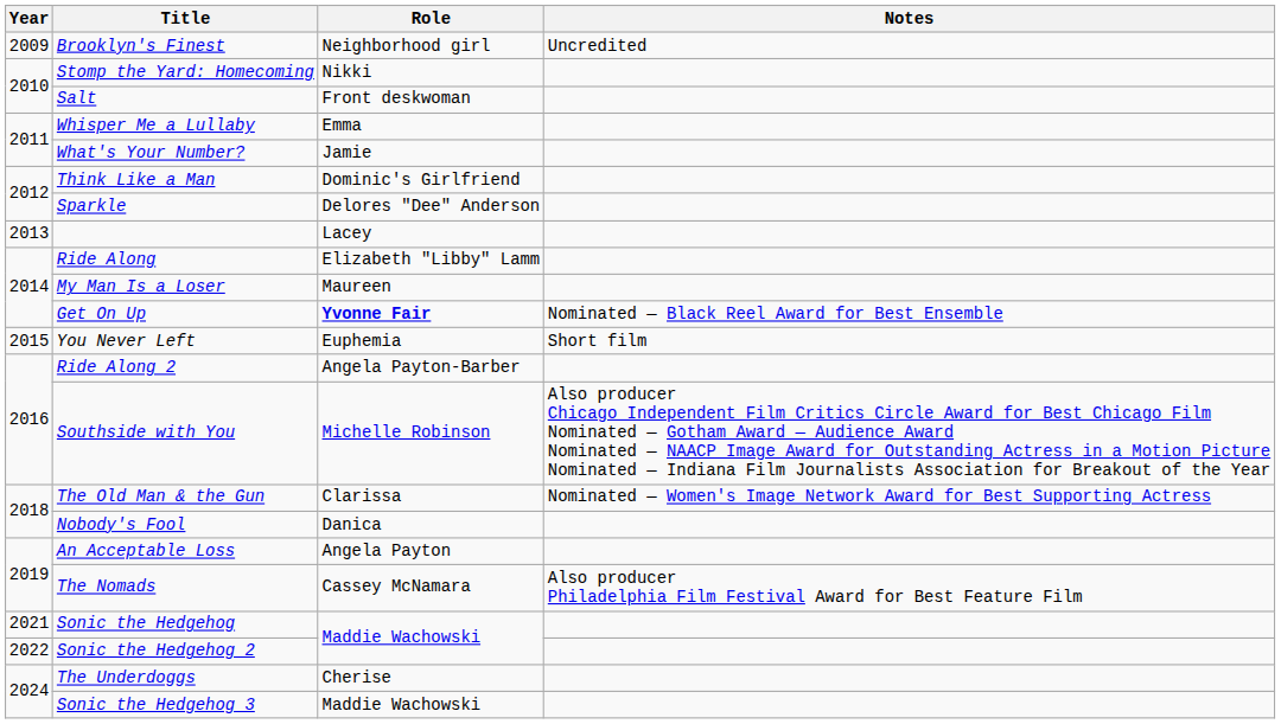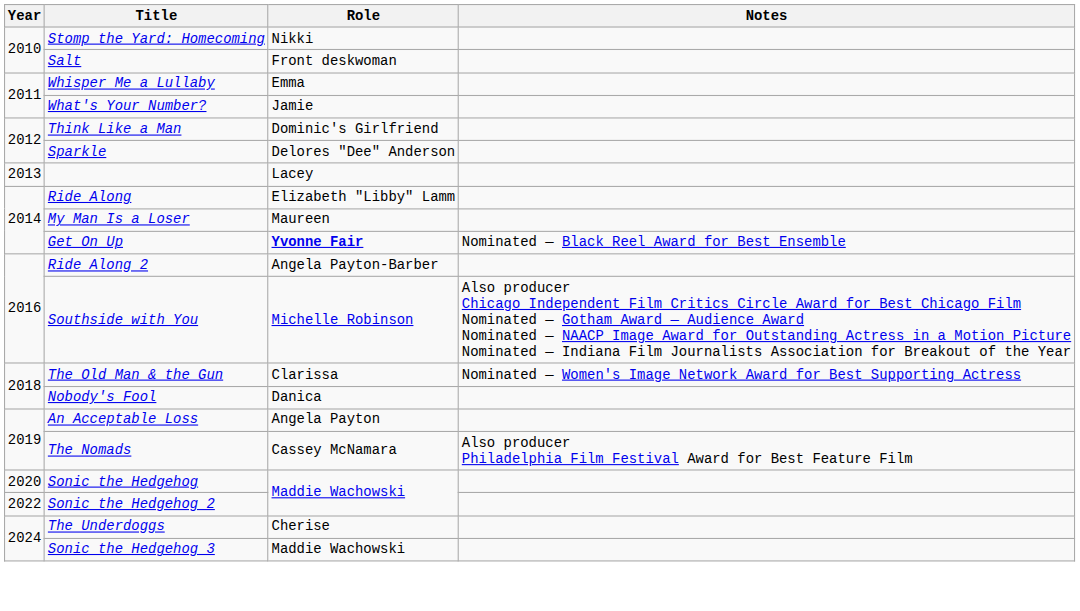- row: 2009 | Brooklyn's Finest | Neighborhood girl | Uncredited
- row: 2015 | You Never Left | Euphemia | Short film
Sonic the Hedgehog | Year: 2021 -> 2020
